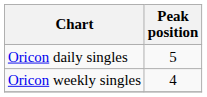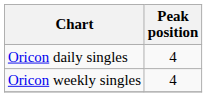Oricon daily singles | Peak position: 5 -> 4
